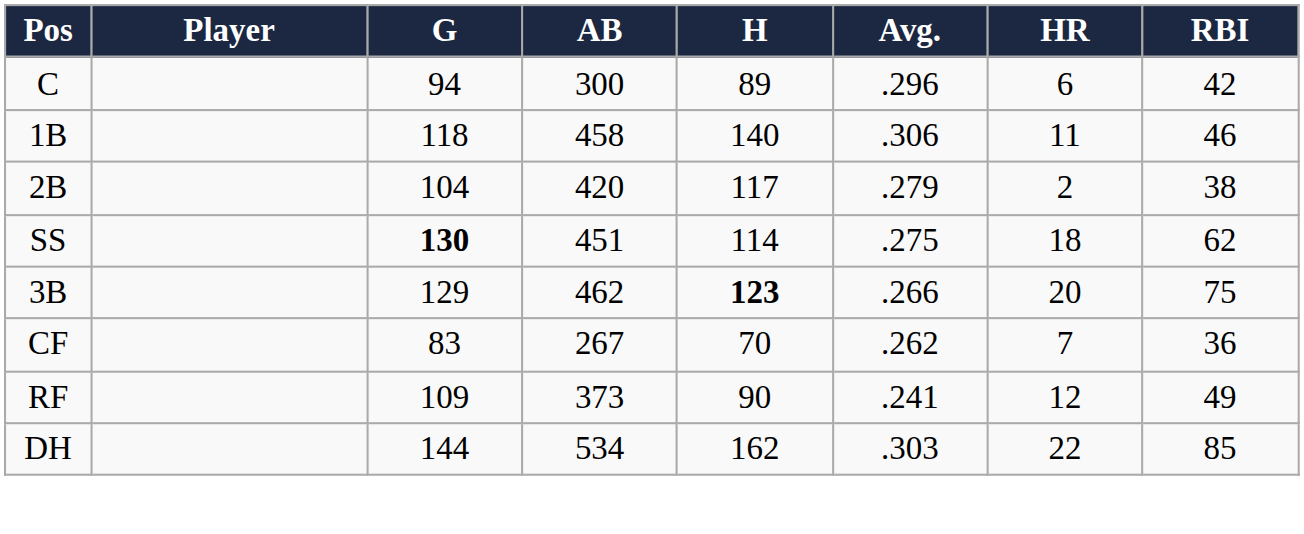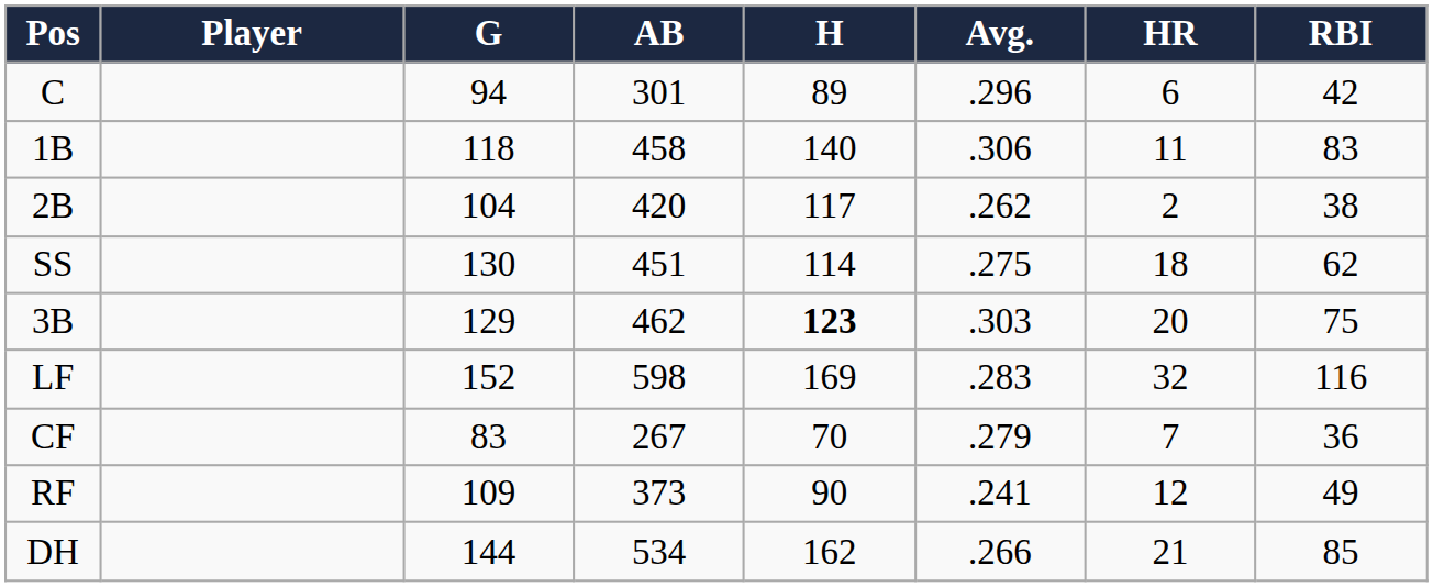C | AB: 300 -> 301
1B | RBI: 46 -> 83
2B | Avg.: .279 -> .262
SS | G: bold -> normal
3B | Avg.: .266 -> .303
+ row: LF | 152 | 598 | 169 | .283 | 32 | 116
CF | Avg.: .262 -> .279
DH | Avg.: .303 -> .266
DH | HR: 22 -> 21
